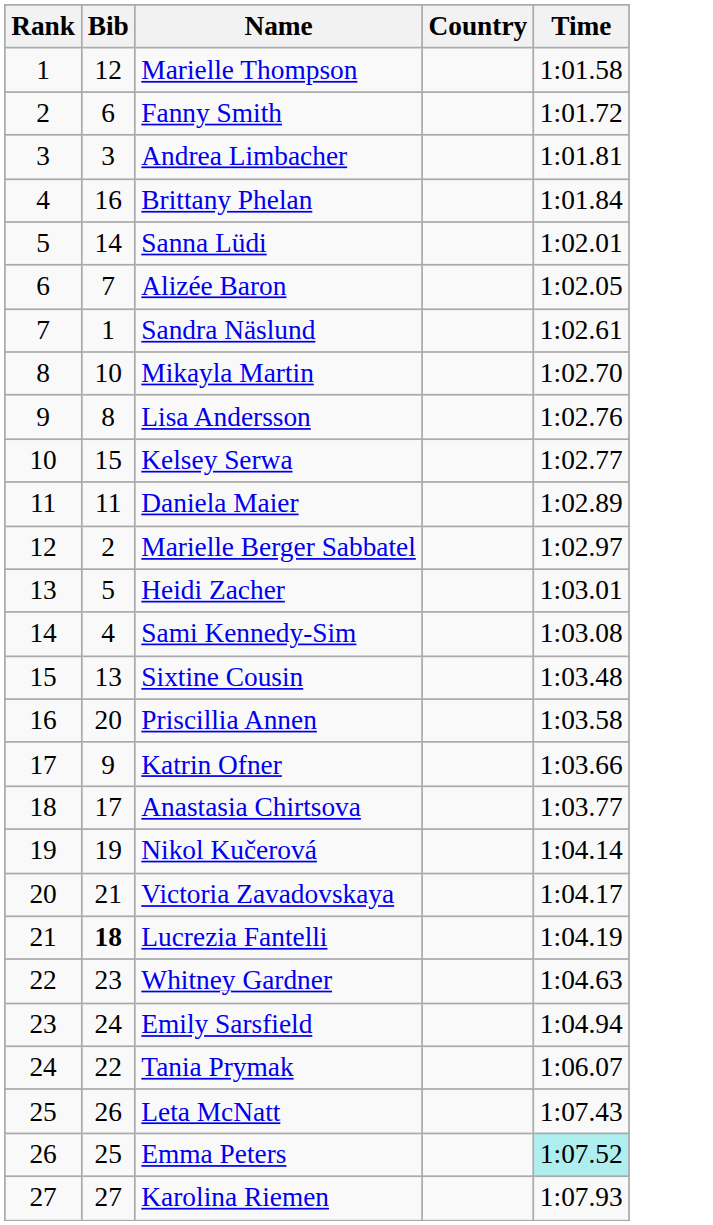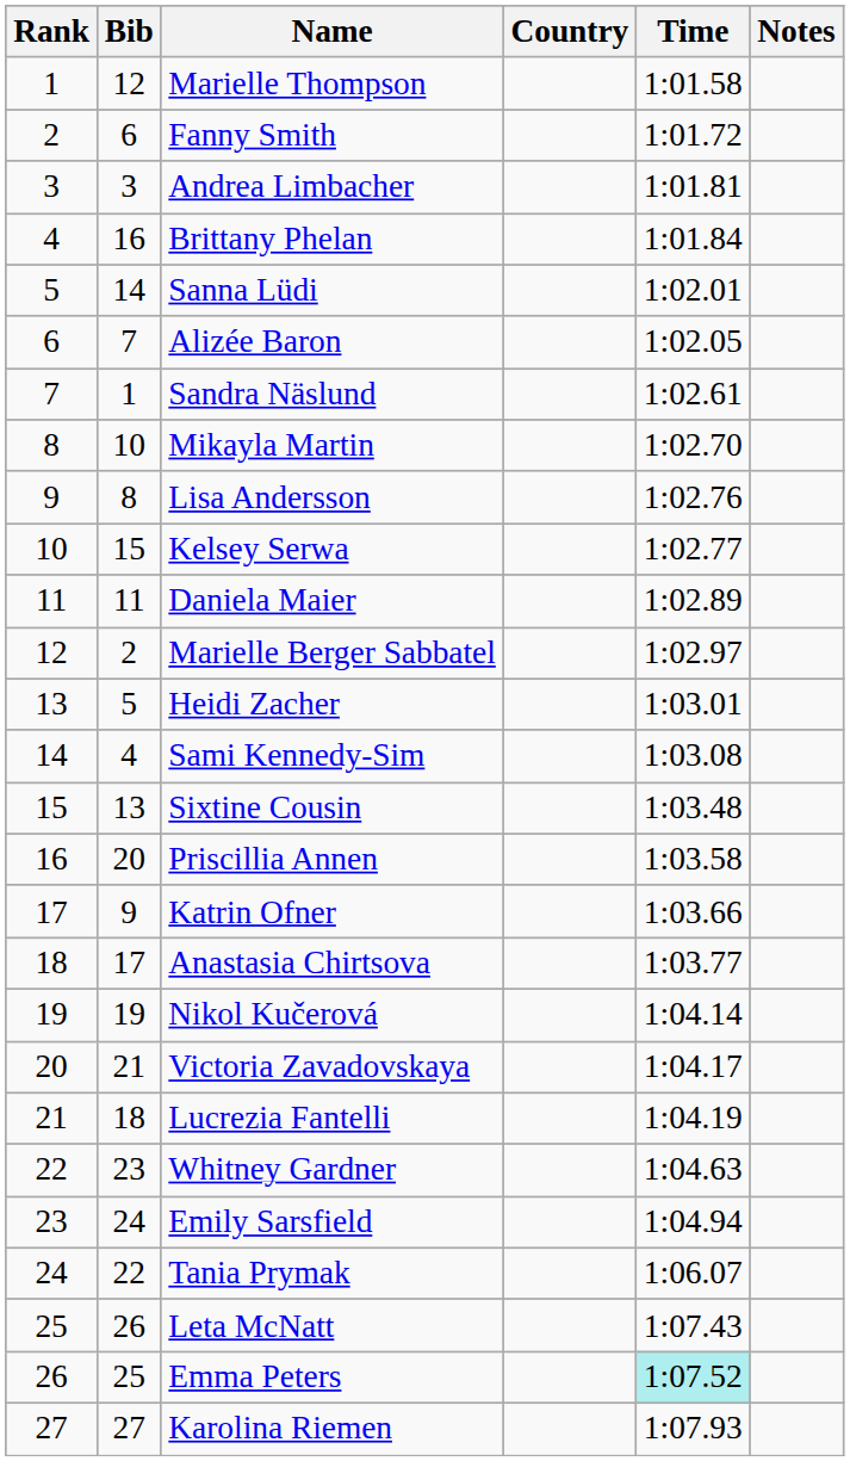+ column: Notes
Lucrezia Fantelli | Bib: bold -> normal
